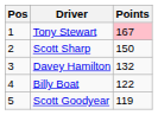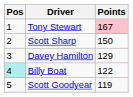Davey Hamilton | Points: 132 -> 129
Billy Boat | Pos: no background -> paleturquoise background
